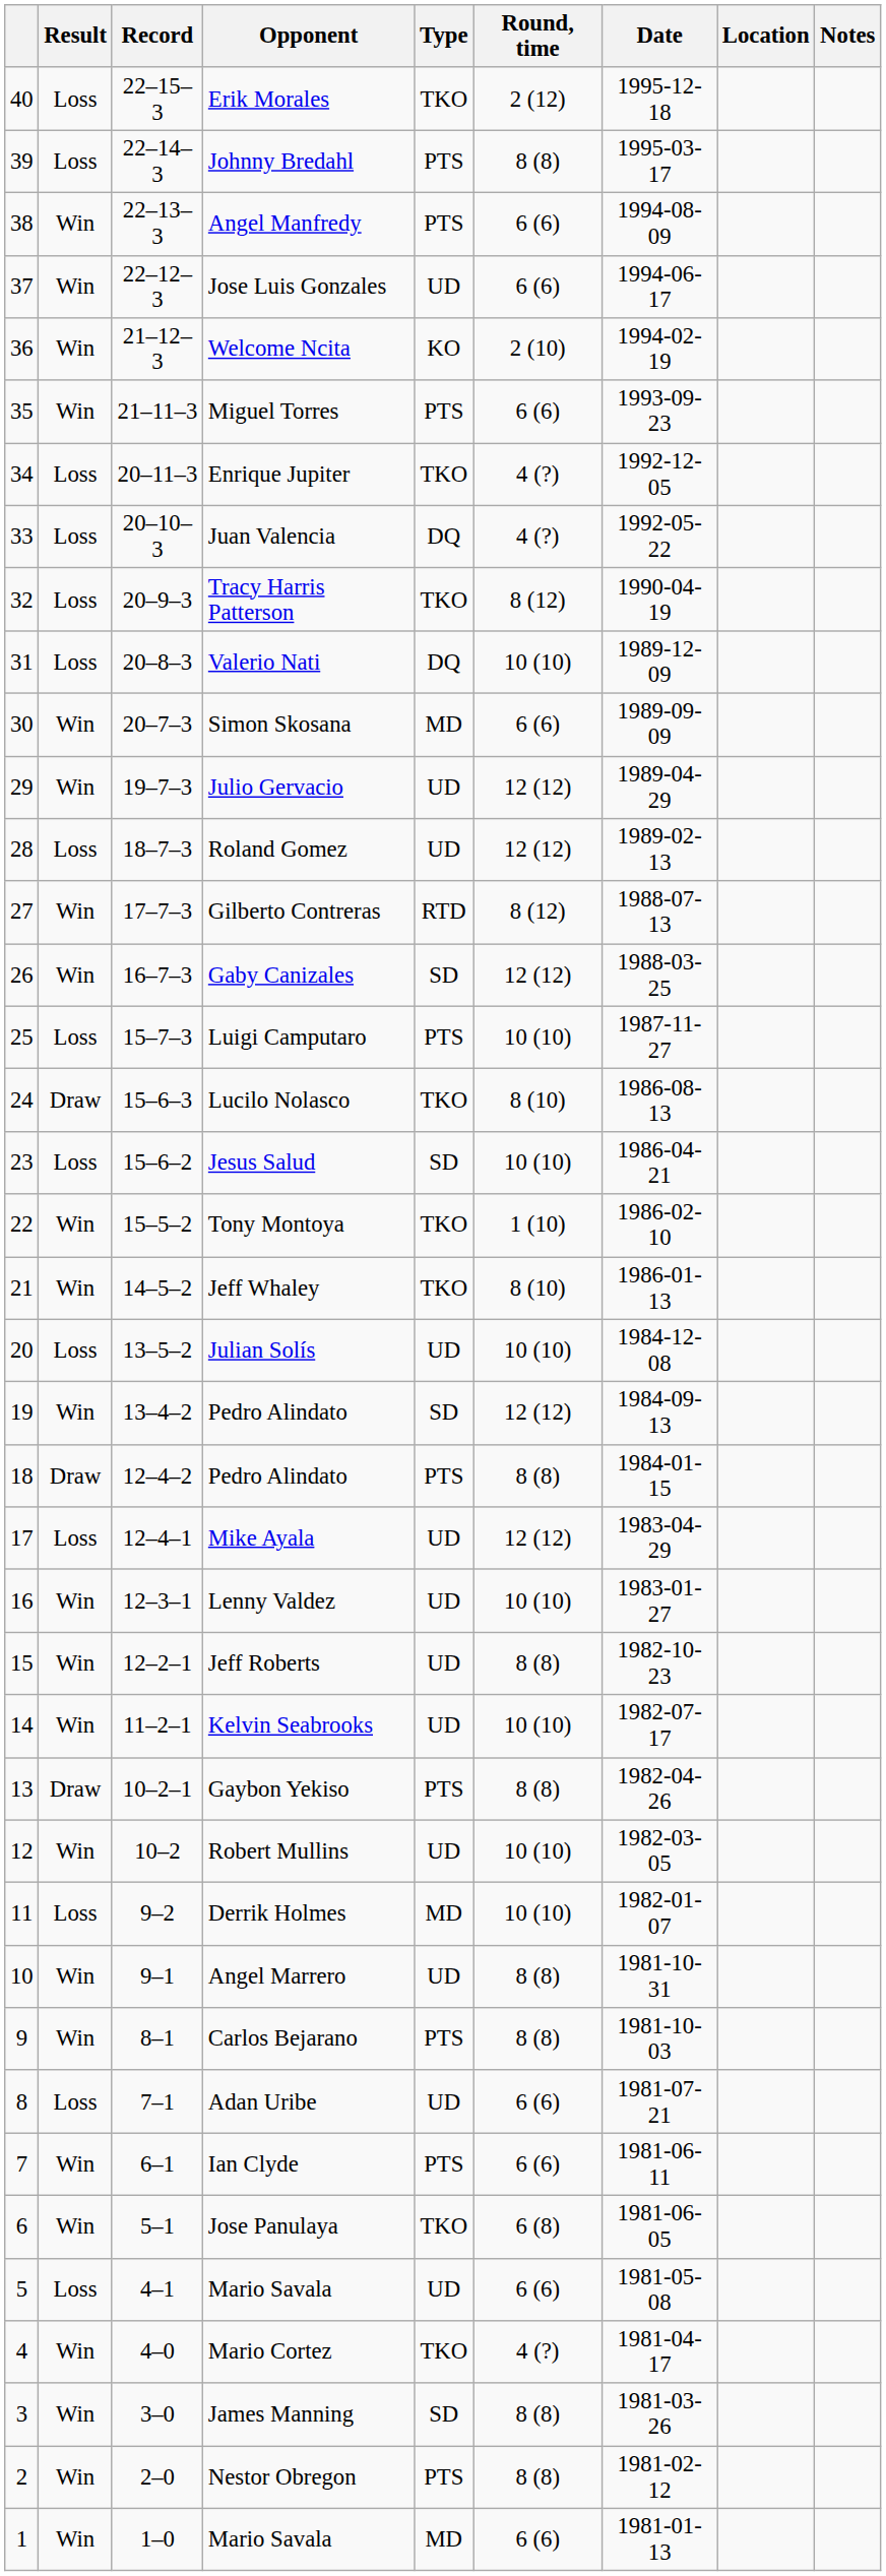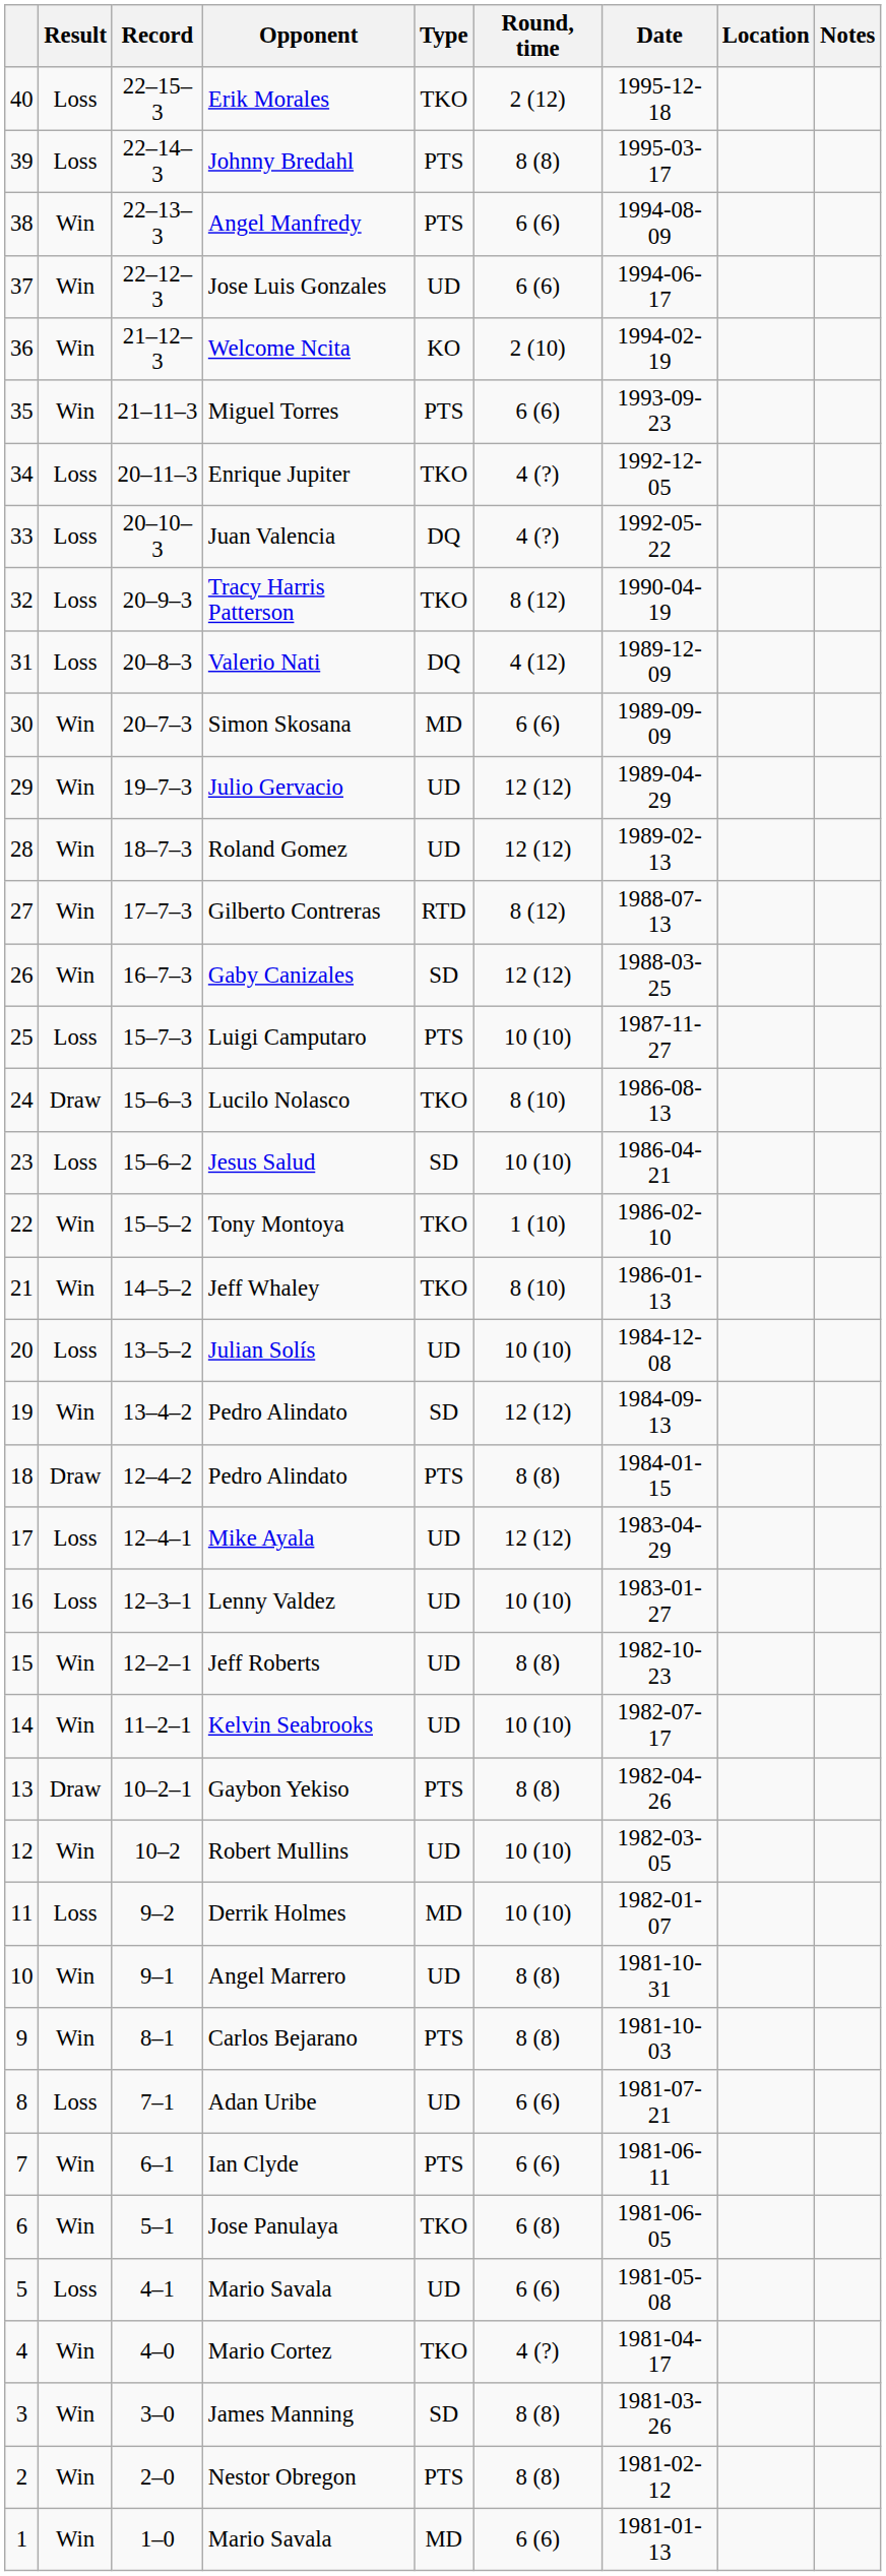Valerio Nati | Round, time: 10 (10) -> 4 (12)
Roland Gomez | Result: Loss -> Win
Lenny Valdez | Result: Win -> Loss
